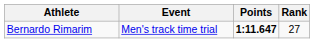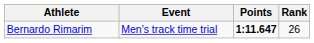Bernardo Rimarim | Rank: 27 -> 26
